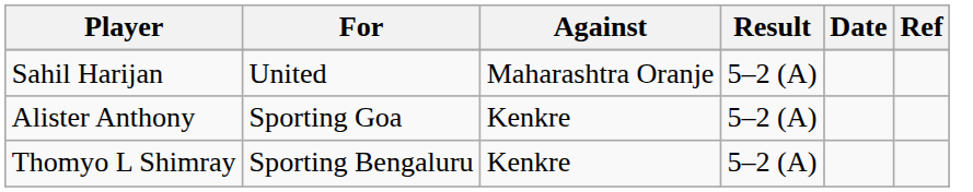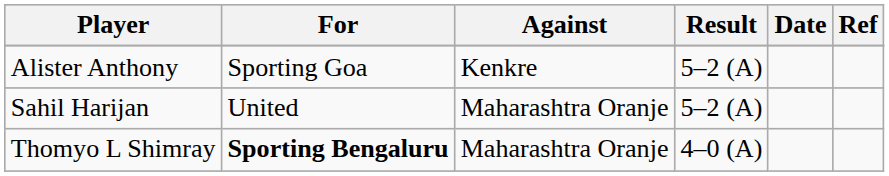rows swapped: Sahil Harijan <-> Alister Anthony
Thomyo L Shimray | For: normal -> bold
Thomyo L Shimray | Against: Kenkre -> Maharashtra Oranje
Thomyo L Shimray | Result: 5–2 (A) -> 4–0 (A)
